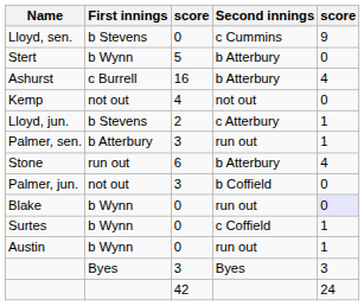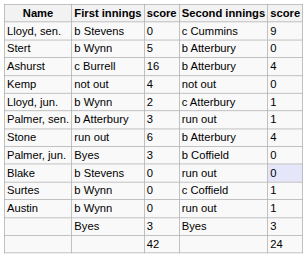Lloyd, jun. | First innings: b Stevens -> b Wynn
Palmer, jun. | First innings: not out -> Byes
Blake | First innings: b Wynn -> b Stevens
